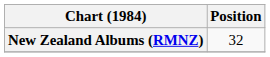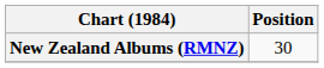New Zealand Albums (RMNZ) | Position: 32 -> 30
